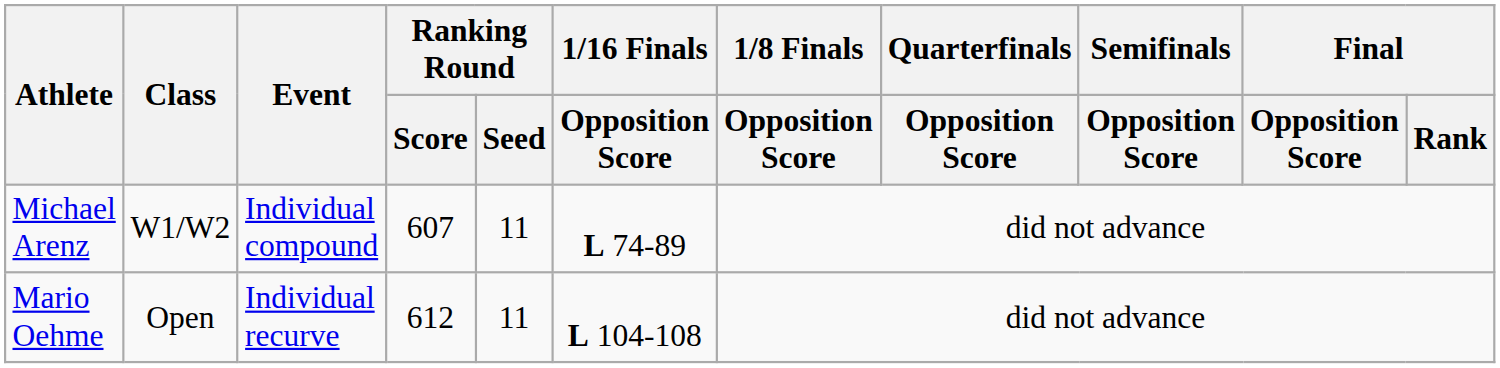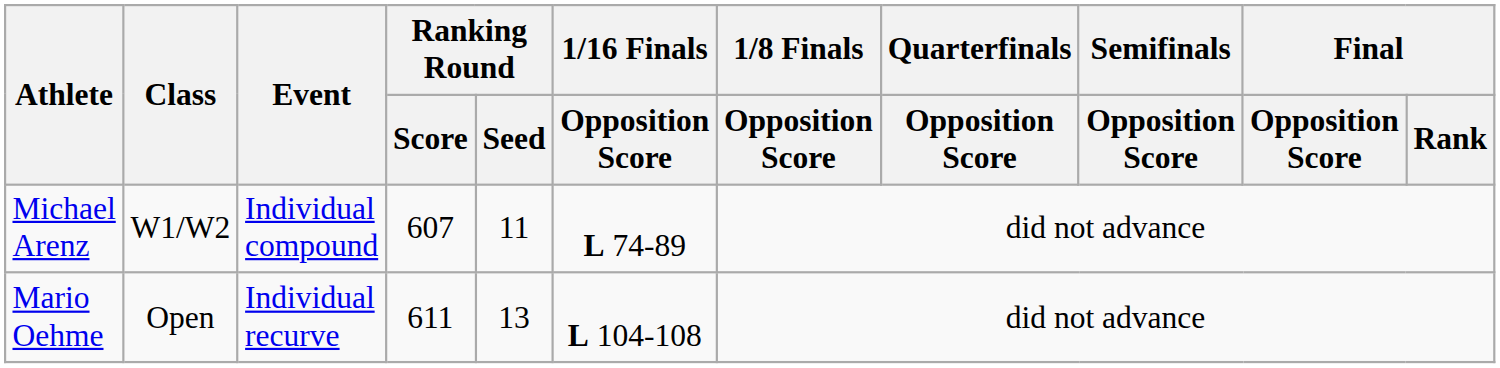Mario Oehme | Ranking Round / Score: 612 -> 611
Mario Oehme | Ranking Round / Seed: 11 -> 13
